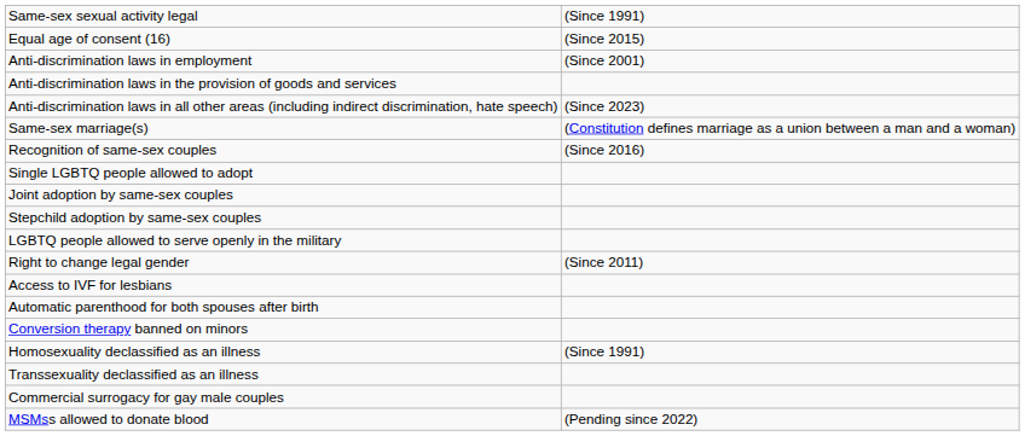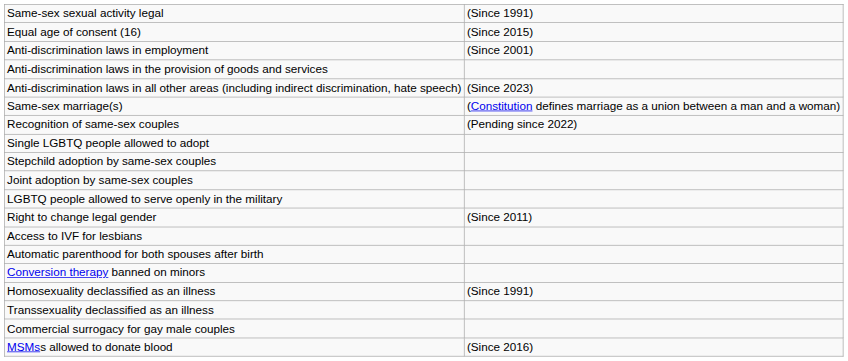Recognition of same-sex couples | column 2: (Since 2016) -> (Pending since 2022)
rows swapped: Stepchild adoption by same-sex couples <-> Joint adoption by same-sex couples
MSMss allowed to donate blood | column 2: (Pending since 2022) -> (Since 2016)
